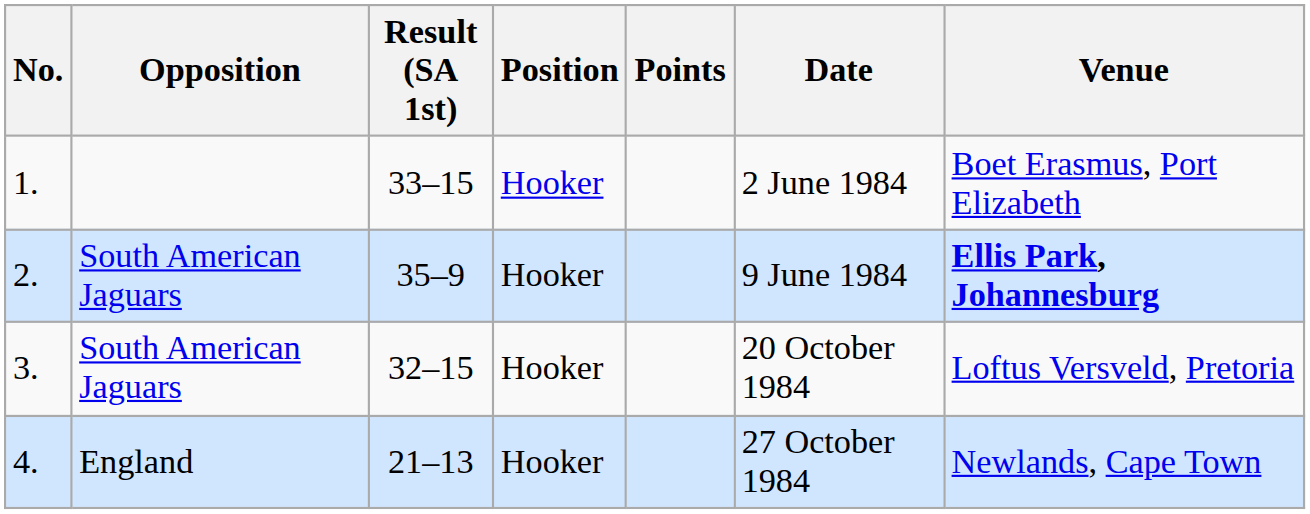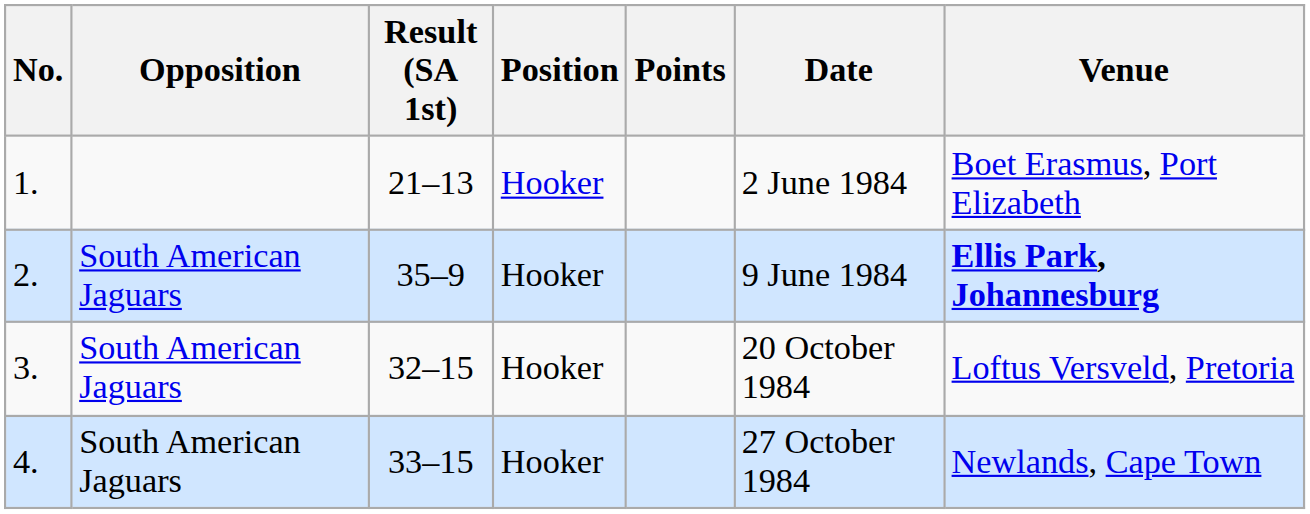1. | Result (SA 1st): 33–15 -> 21–13
4. | Opposition: England -> South American Jaguars
4. | Result (SA 1st): 21–13 -> 33–15
